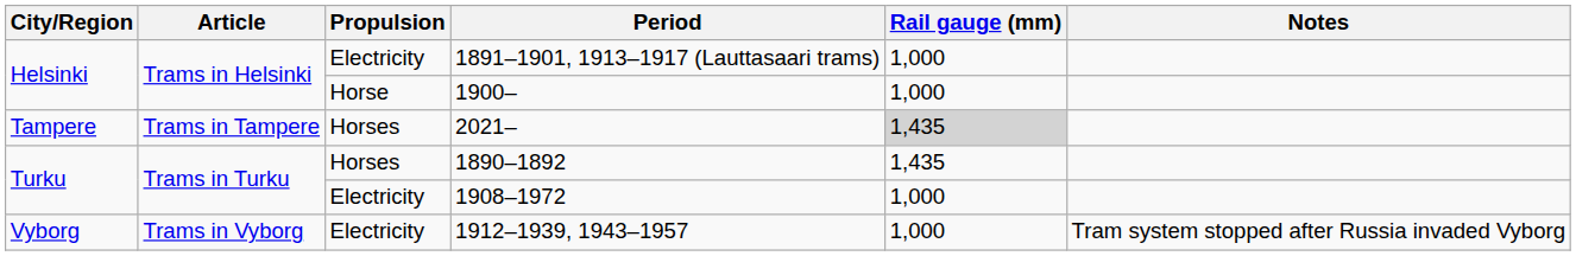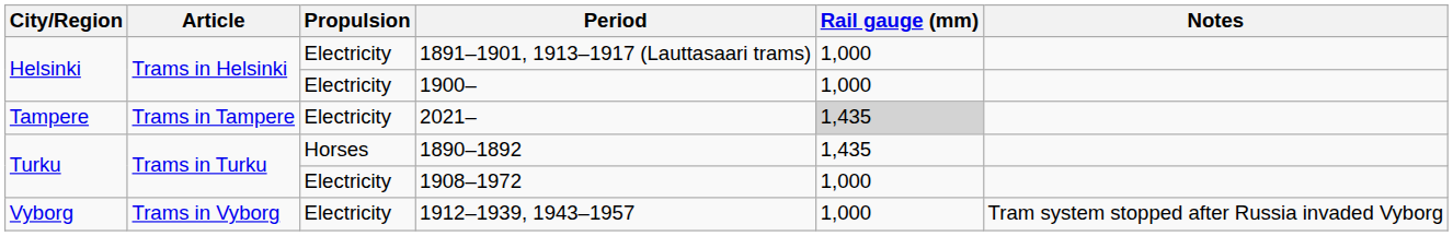1900– | Propulsion: Horse -> Electricity
2021– | Propulsion: Horses -> Electricity
